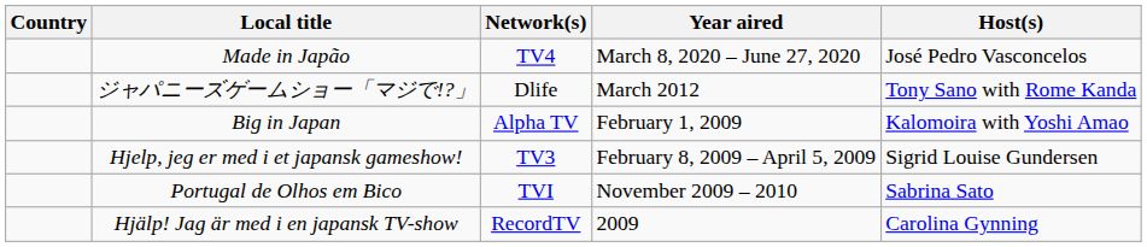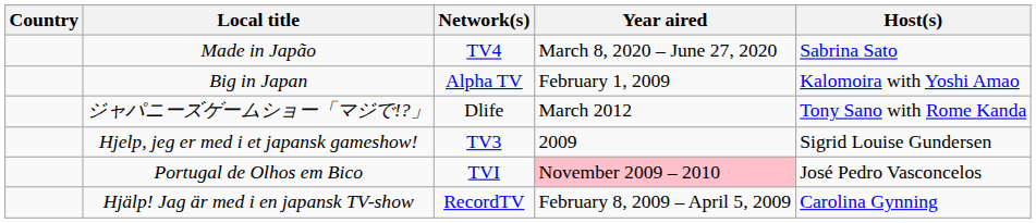Made in Japão | Host(s): José Pedro Vasconcelos -> Sabrina Sato
rows swapped: Big in Japan <-> ジャパニーズゲームショー「マジで!?」
Hjelp, jeg er med i et japansk gameshow! | Year aired: February 8, 2009 – April 5, 2009 -> 2009
Portugal de Olhos em Bico | Year aired: no background -> pink background
Portugal de Olhos em Bico | Host(s): Sabrina Sato -> José Pedro Vasconcelos
Hjälp! Jag är med i en japansk TV-show | Year aired: 2009 -> February 8, 2009 – April 5, 2009
